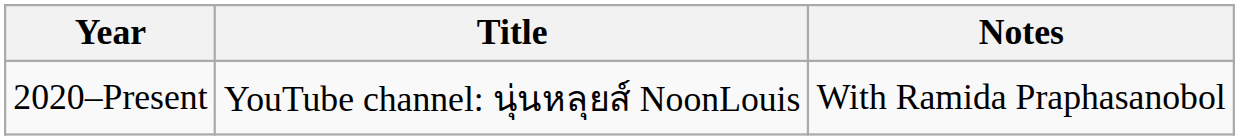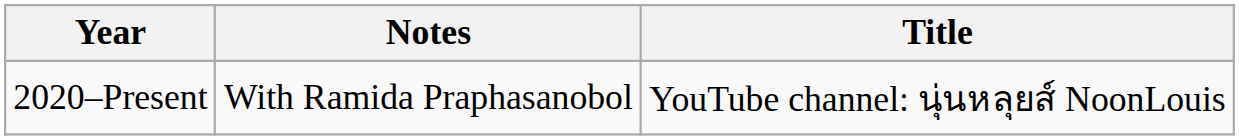columns swapped: Title <-> Notes
